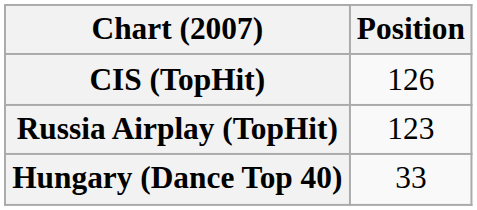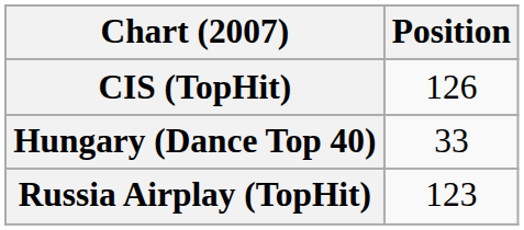rows swapped: Hungary (Dance Top 40) <-> Russia Airplay (TopHit)
